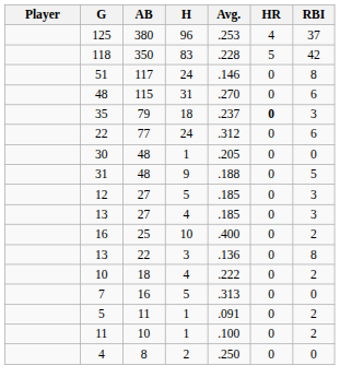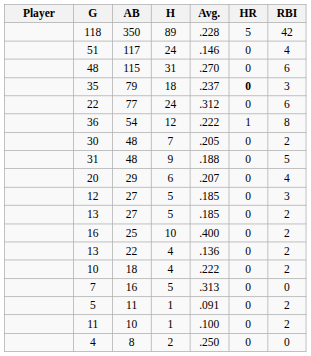- row: 125 | 380 | 96 | .253 | 4 | 37
118 | H: 83 -> 89
51 | RBI: 8 -> 4
+ row: 36 | 54 | 12 | .222 | 1 | 8
30 | H: 1 -> 7
30 | RBI: 0 -> 2
+ row: 20 | 29 | 6 | .207 | 0 | 4
13 / 27 | H: 4 -> 5
13 / 27 | RBI: 3 -> 2
13 / 22 | H: 3 -> 4
13 / 22 | RBI: 8 -> 2
